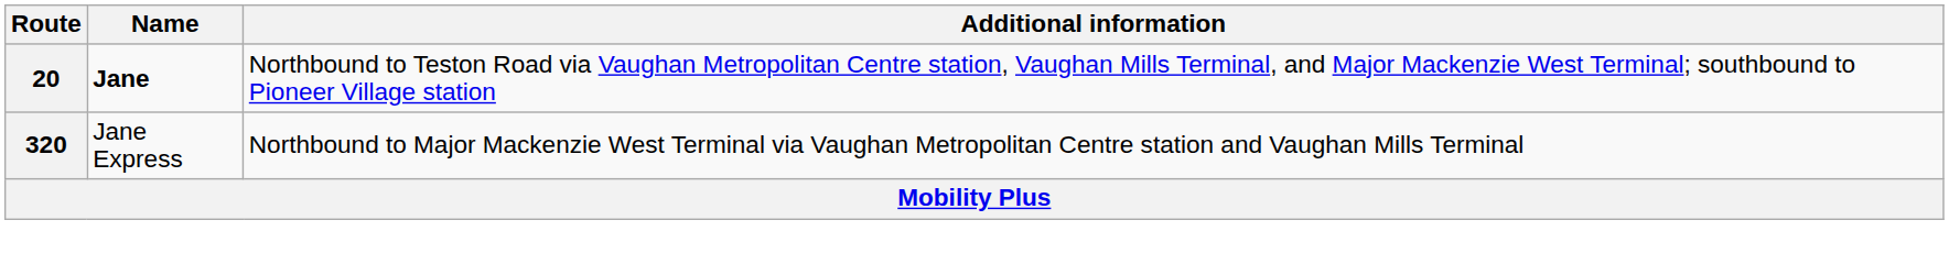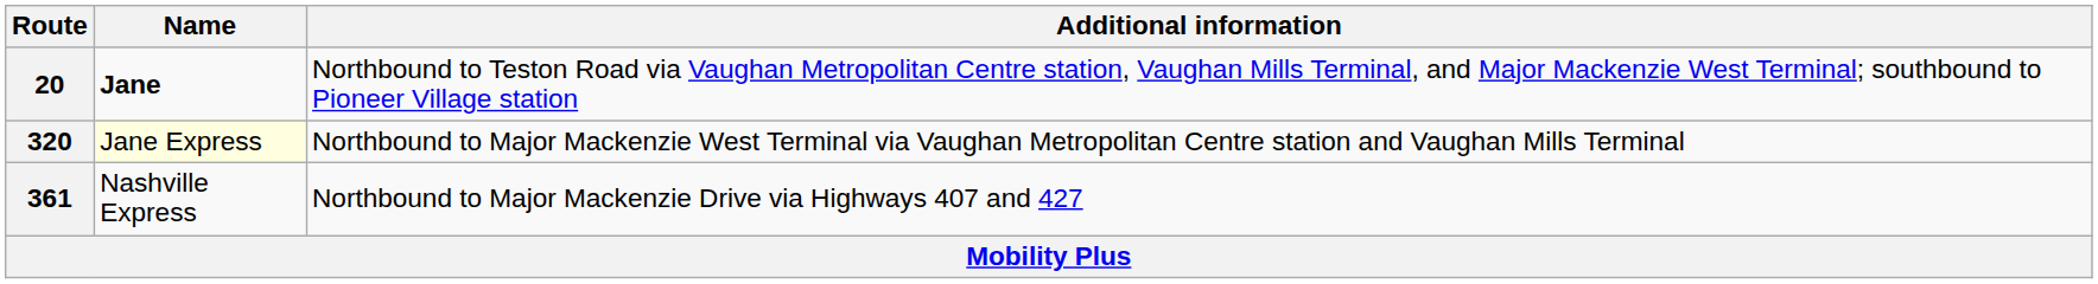320 | Name: no background -> lightyellow background
+ row: 361 | Nashville Express | Northbound to Major Mackenzie Drive via Highways 407 and 427
